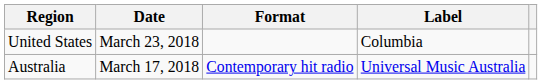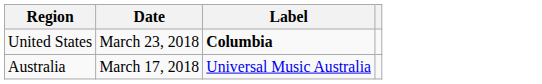- column: Format | Contemporary hit radio
United States | Label: normal -> bold
